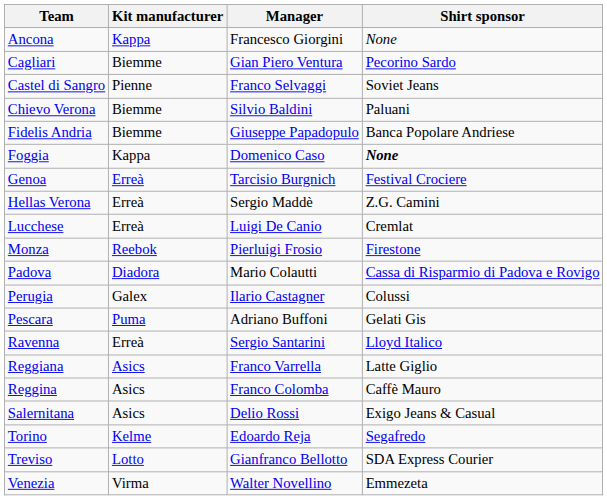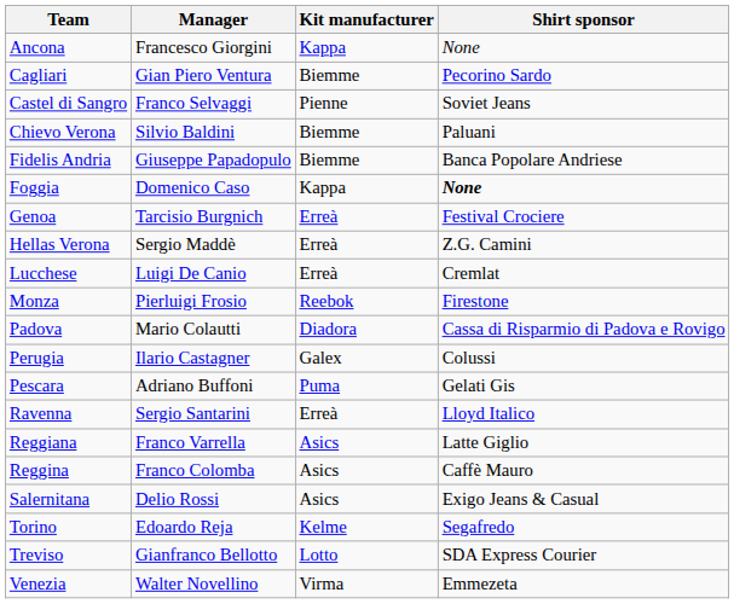columns swapped: Manager <-> Kit manufacturer
